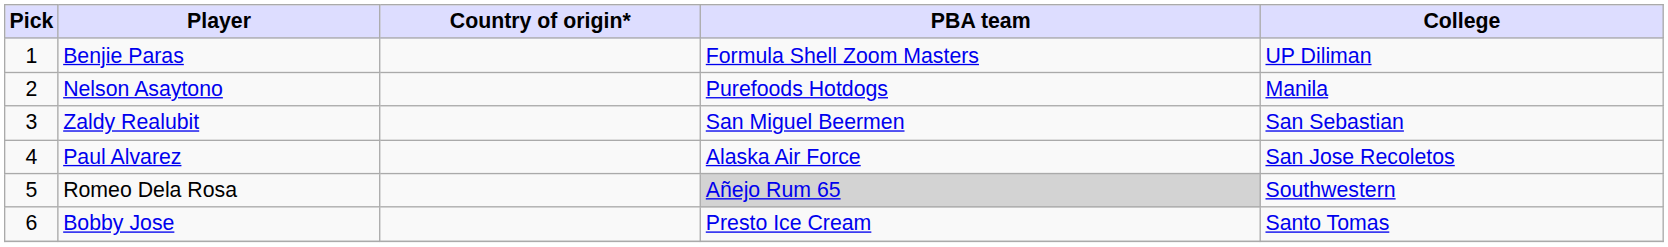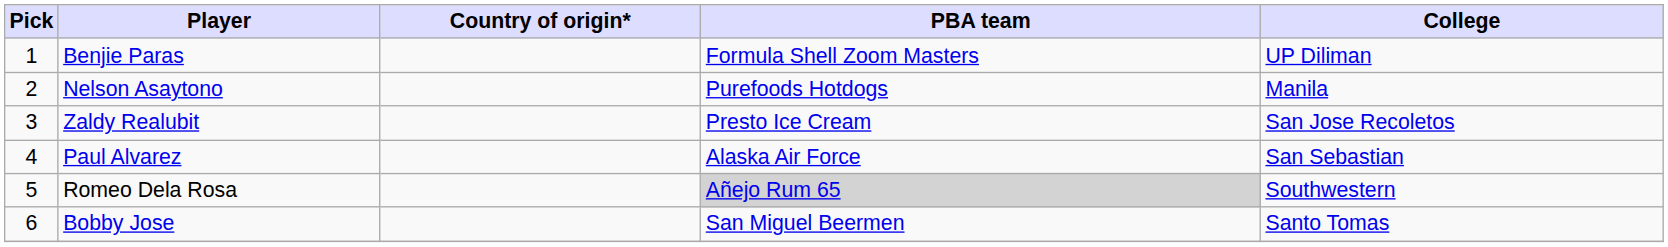Zaldy Realubit | PBA team: San Miguel Beermen -> Presto Ice Cream
Zaldy Realubit | College: San Sebastian -> San Jose Recoletos
Paul Alvarez | College: San Jose Recoletos -> San Sebastian
Bobby Jose | PBA team: Presto Ice Cream -> San Miguel Beermen
